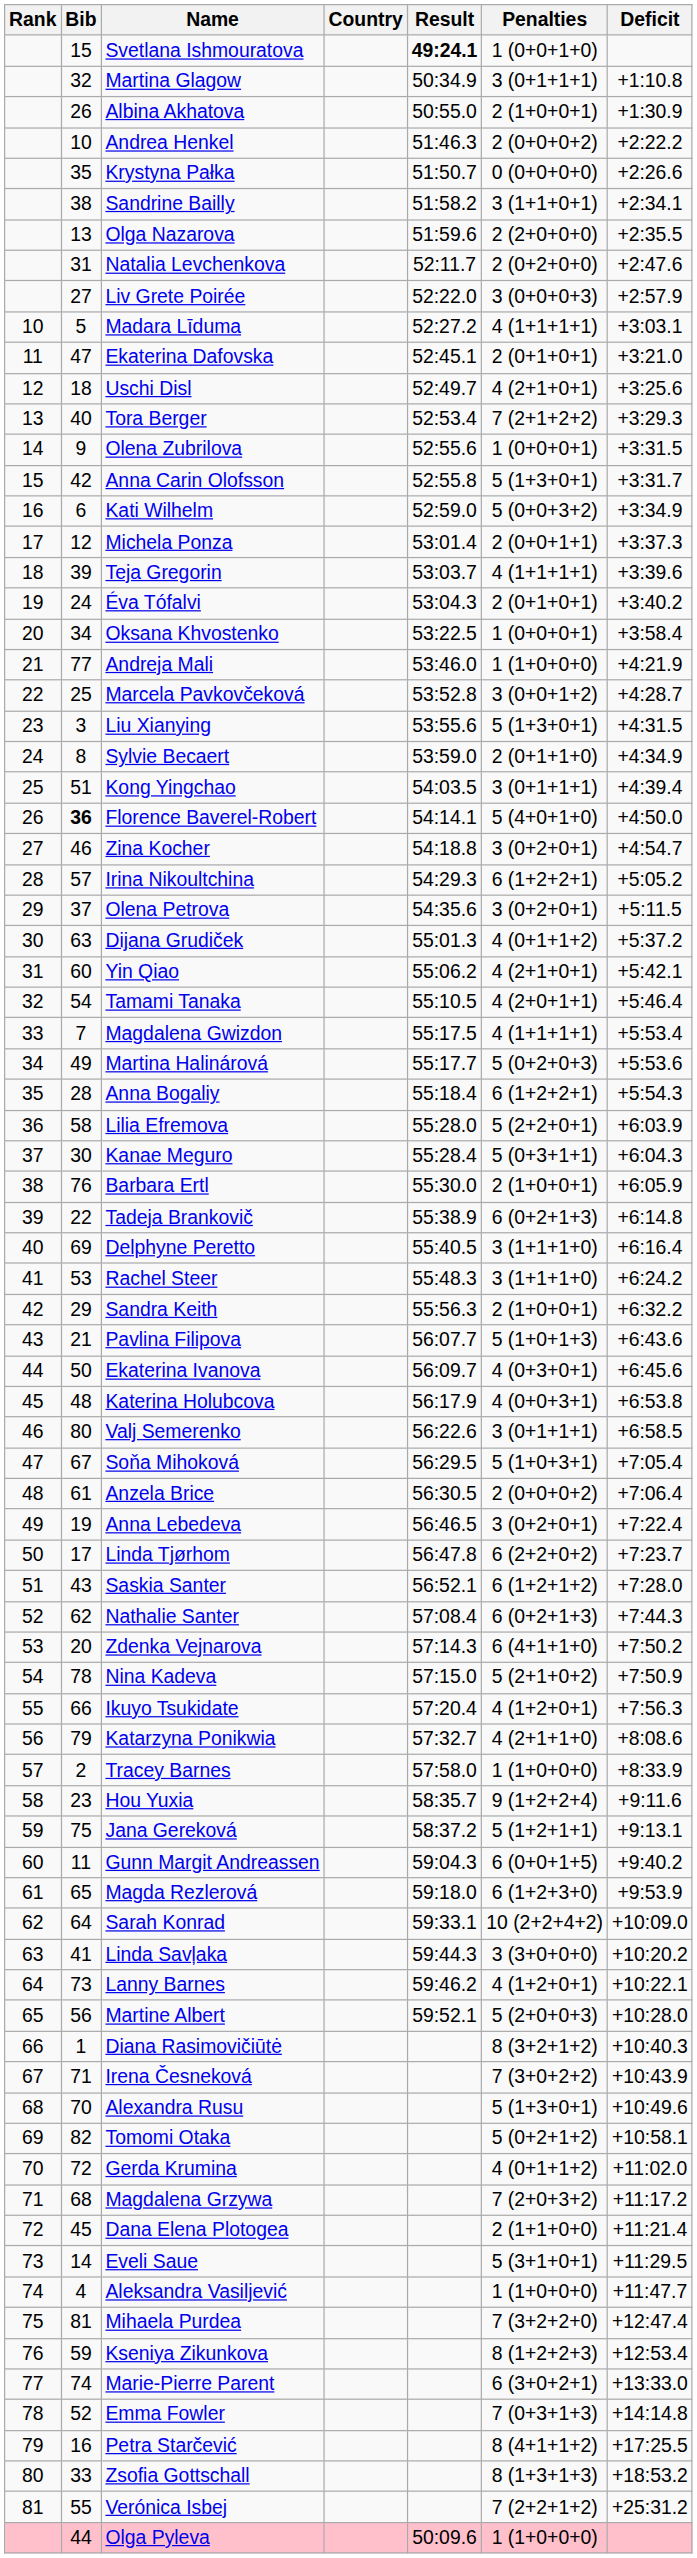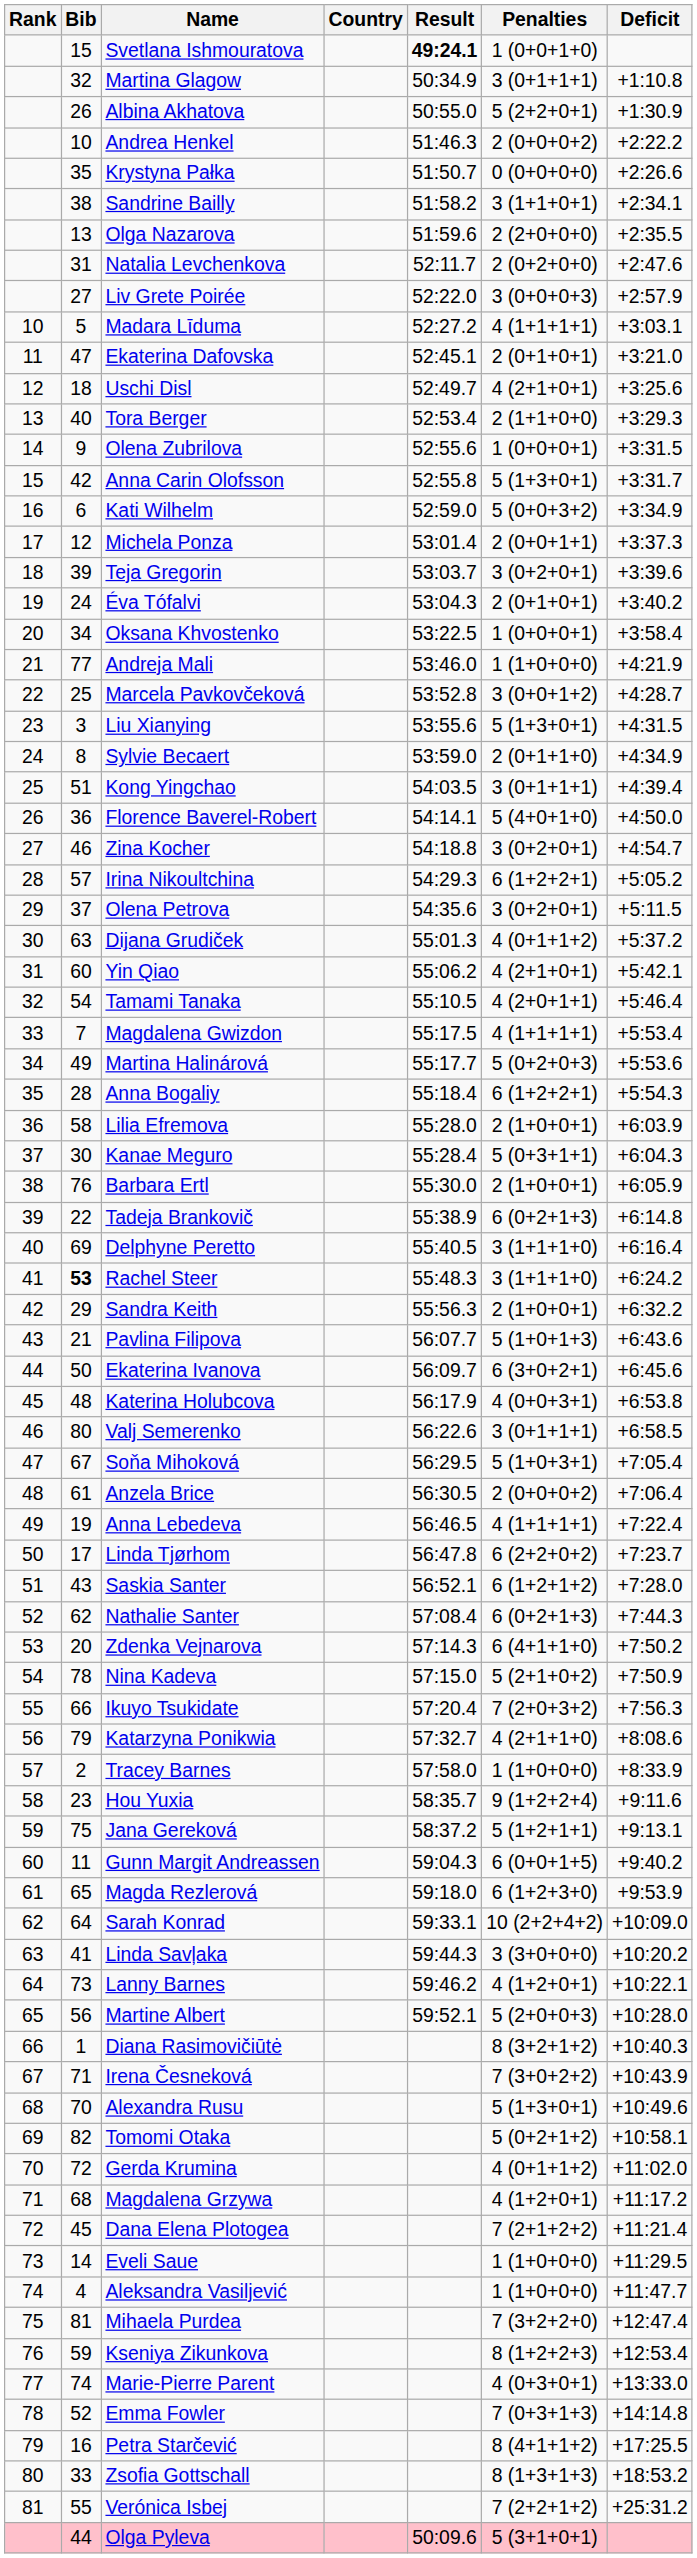Albina Akhatova | Penalties: 2 (1+0+0+1) -> 5 (2+2+0+1)
Tora Berger | Penalties: 7 (2+1+2+2) -> 2 (1+1+0+0)
Teja Gregorin | Penalties: 4 (1+1+1+1) -> 3 (0+2+0+1)
Florence Baverel-Robert | Bib: bold -> normal
Lilia Efremova | Penalties: 5 (2+2+0+1) -> 2 (1+0+0+1)
Rachel Steer | Bib: normal -> bold
Ekaterina Ivanova | Penalties: 4 (0+3+0+1) -> 6 (3+0+2+1)
Anna Lebedeva | Penalties: 3 (0+2+0+1) -> 4 (1+1+1+1)
Ikuyo Tsukidate | Penalties: 4 (1+2+0+1) -> 7 (2+0+3+2)
Magdalena Grzywa | Penalties: 7 (2+0+3+2) -> 4 (1+2+0+1)
Dana Elena Plotogea | Penalties: 2 (1+1+0+0) -> 7 (2+1+2+2)
Eveli Saue | Penalties: 5 (3+1+0+1) -> 1 (1+0+0+0)
Marie-Pierre Parent | Penalties: 6 (3+0+2+1) -> 4 (0+3+0+1)
Olga Pyleva | Penalties: 1 (1+0+0+0) -> 5 (3+1+0+1)
